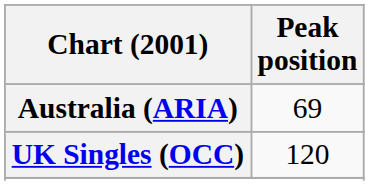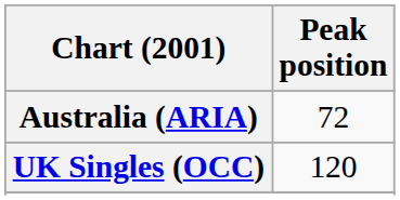Australia (ARIA) | Peak position: 69 -> 72
